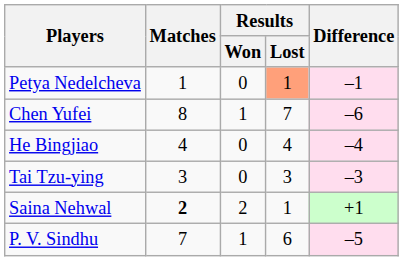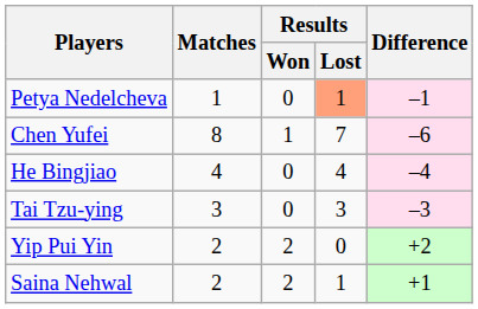+ row: Yip Pui Yin | 2 | 2 | 0 | +2
Saina Nehwal | Matches: bold -> normal
- row: P. V. Sindhu | 7 | 1 | 6 | –5
